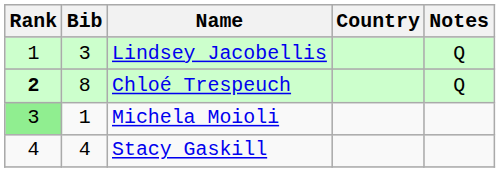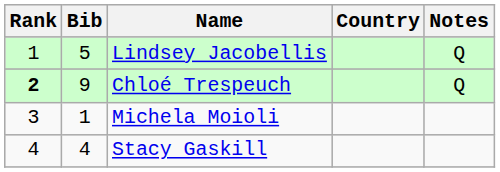Lindsey Jacobellis | Bib: 3 -> 5
Chloé Trespeuch | Bib: 8 -> 9
Michela Moioli | Rank: lightgreen background -> no background
